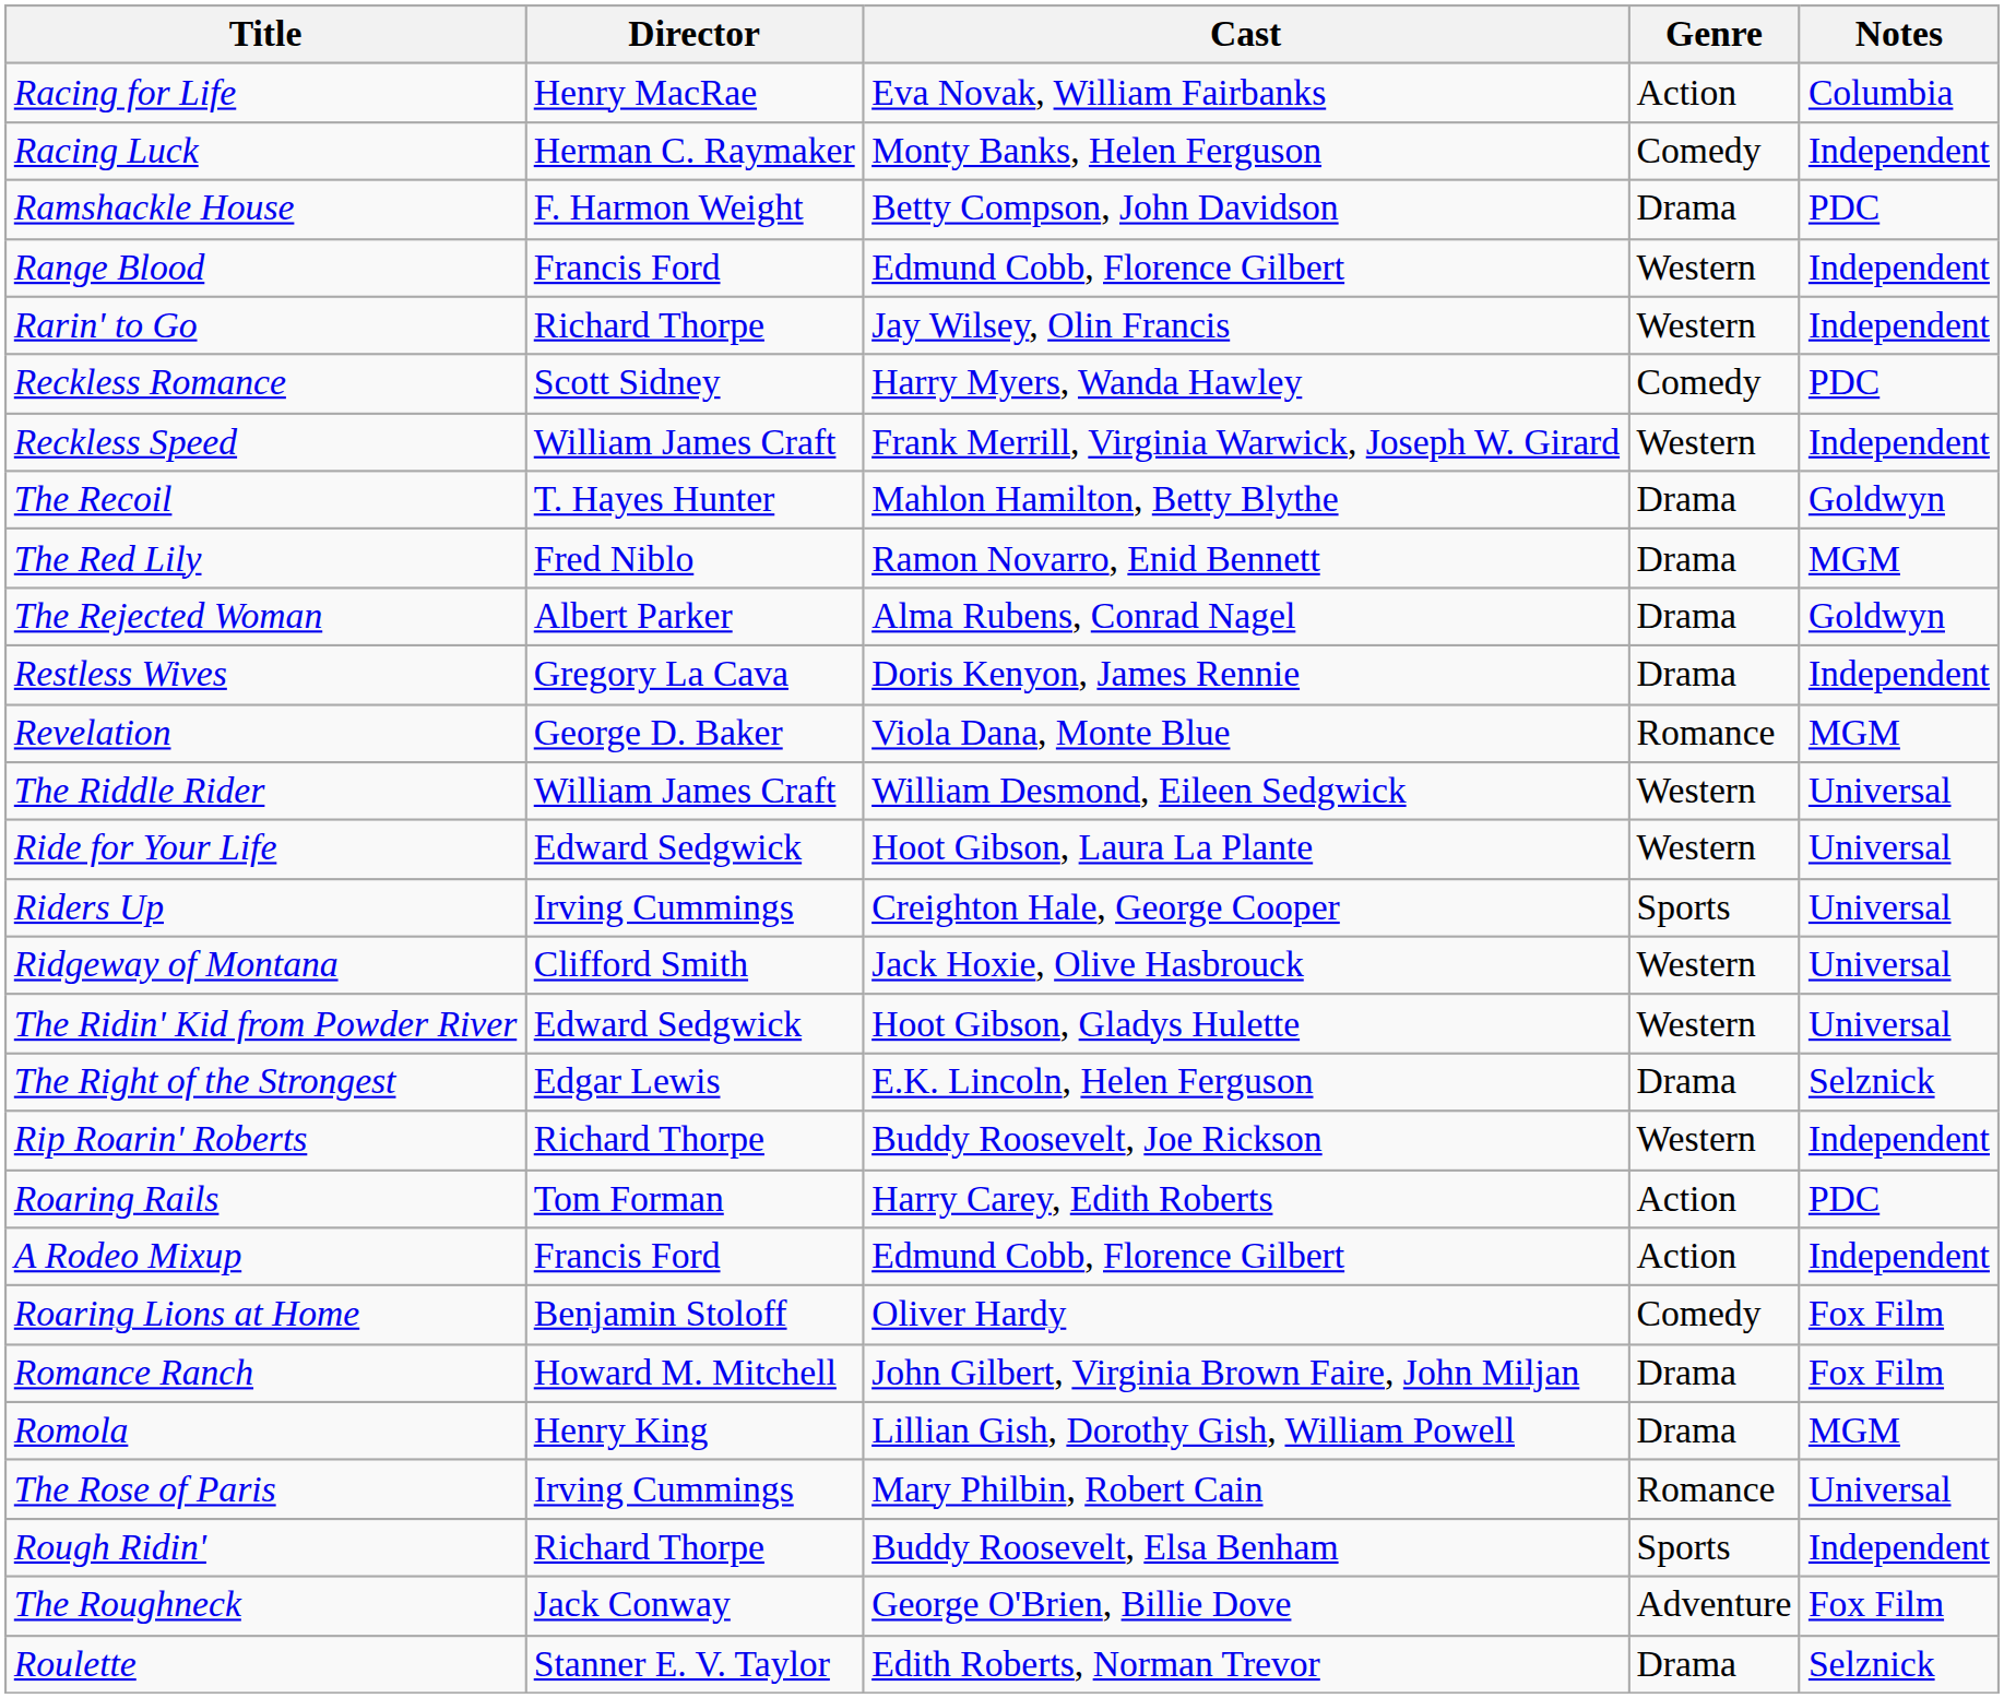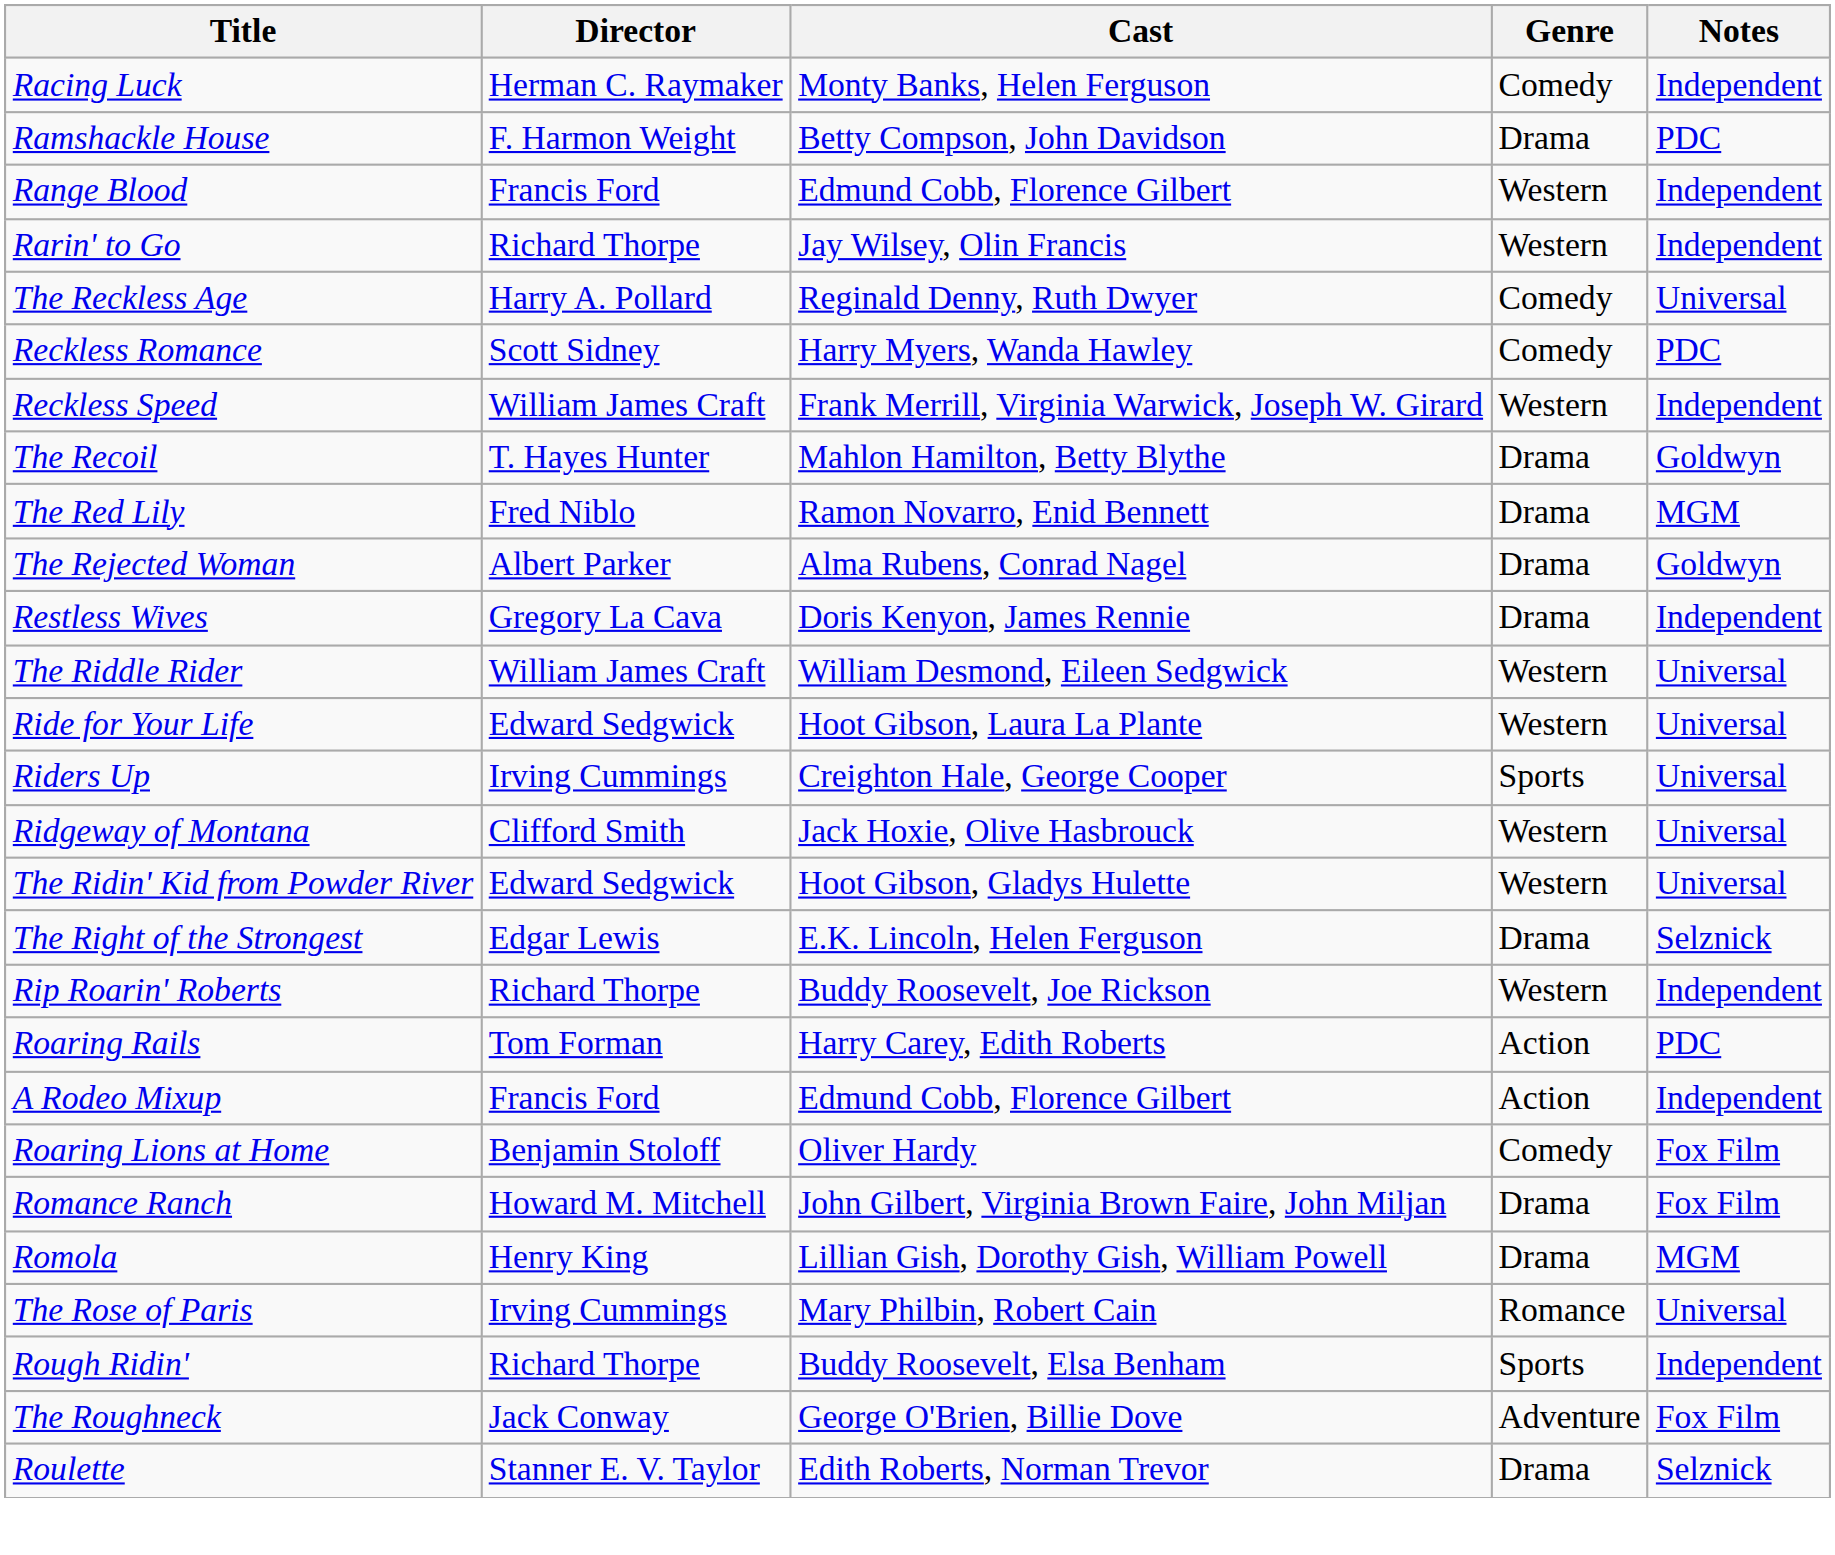- row: Racing for Life | Henry MacRae | Eva Novak, William Fairbanks | Action | Columbia
+ row: The Reckless Age | Harry A. Pollard | Reginald Denny, Ruth Dwyer | Comedy | Universal
- row: Revelation | George D. Baker | Viola Dana, Monte Blue | Romance | MGM
